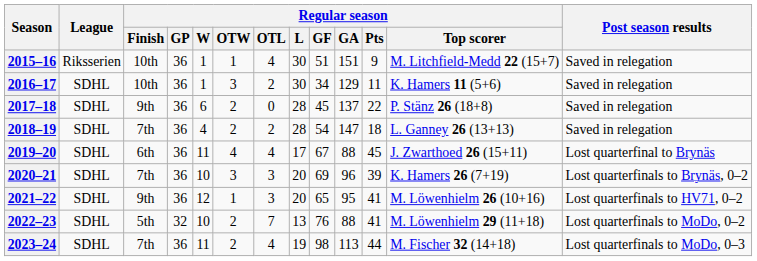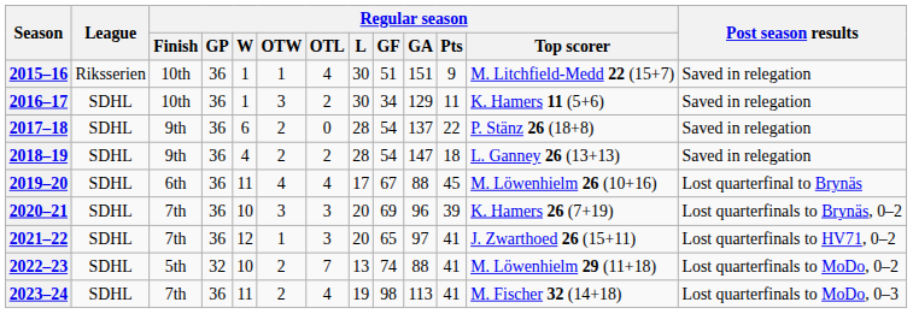2017–18 | Regular season / GF: 45 -> 54
2018–19 | Regular season / Finish: 7th -> 9th
2019–20 | Regular season / Top scorer: J. Zwarthoed 26 (15+11) -> M. Löwenhielm 26 (10+16)
2021–22 | Regular season / Finish: 9th -> 7th
2021–22 | Regular season / GA: 95 -> 97
2021–22 | Regular season / Top scorer: M. Löwenhielm 26 (10+16) -> J. Zwarthoed 26 (15+11)
2022–23 | Regular season / GF: 76 -> 74
2023–24 | Regular season / Pts: 44 -> 41
